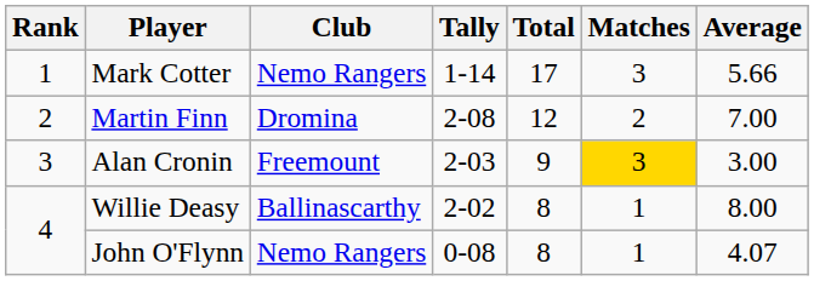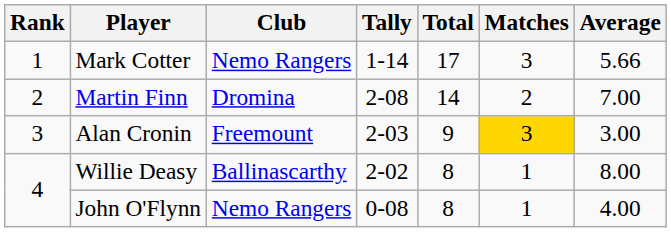Martin Finn | Total: 12 -> 14
John O'Flynn | Average: 4.07 -> 4.00
